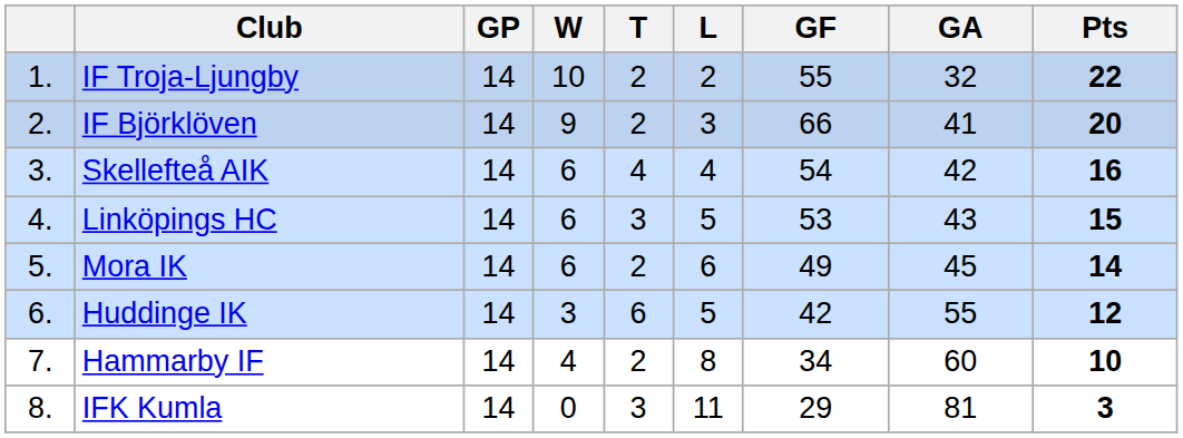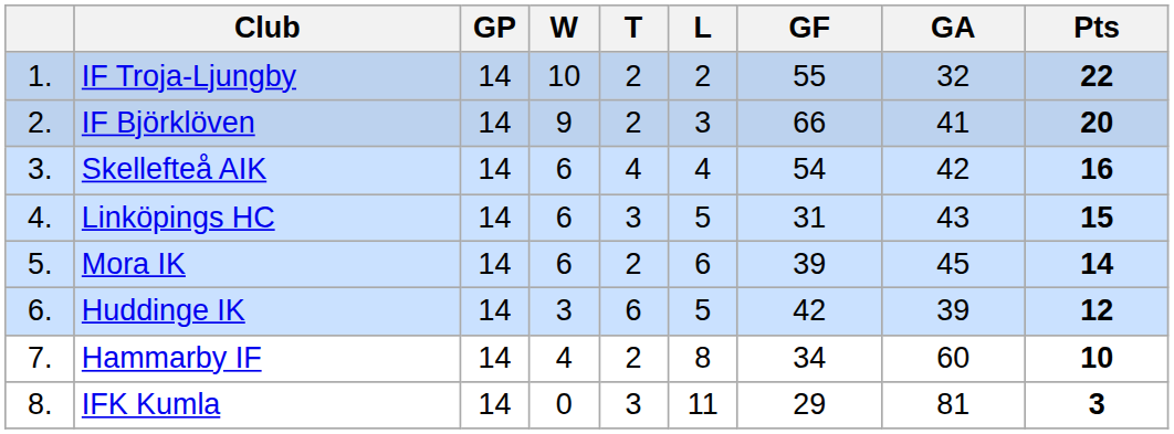Linköpings HC | GF: 53 -> 31
Mora IK | GF: 49 -> 39
Huddinge IK | GA: 55 -> 39
